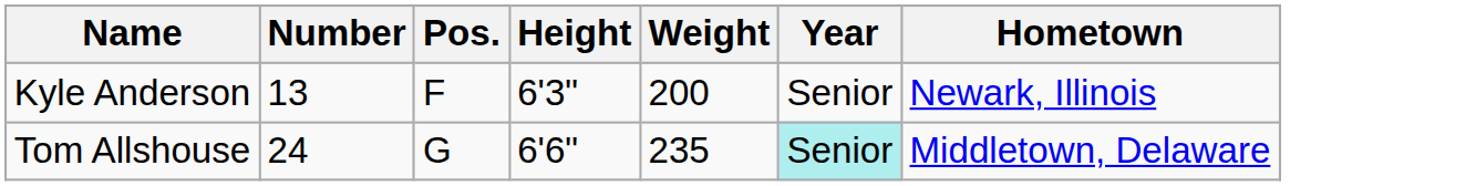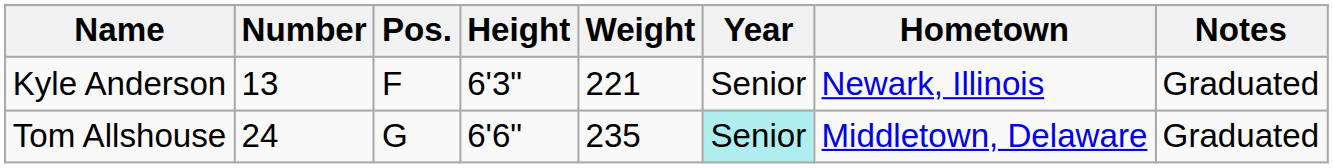+ column: Notes | Graduated | Graduated
Kyle Anderson | Weight: 200 -> 221
